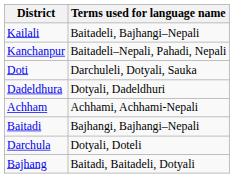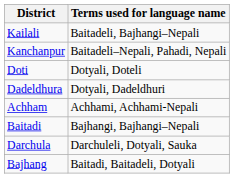Doti | Terms used for language name: Darchuleli, Dotyali, Sauka -> Dotyali, Doteli
Darchula | Terms used for language name: Dotyali, Doteli -> Darchuleli, Dotyali, Sauka
